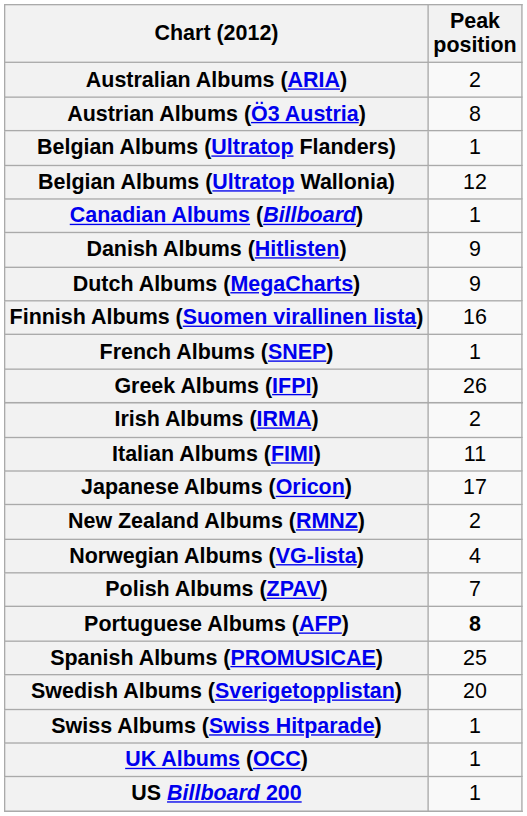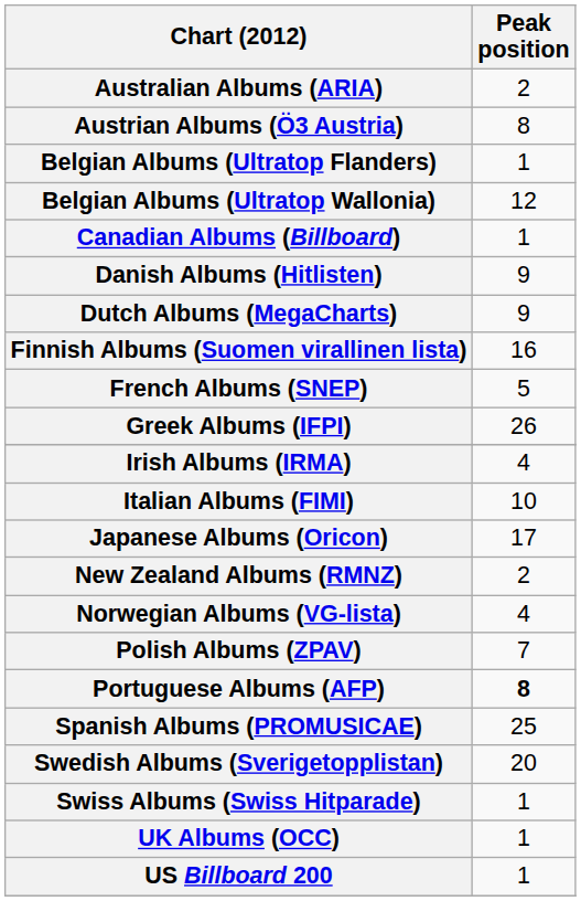French Albums (SNEP) | Peak position: 1 -> 5
Irish Albums (IRMA) | Peak position: 2 -> 4
Italian Albums (FIMI) | Peak position: 11 -> 10
